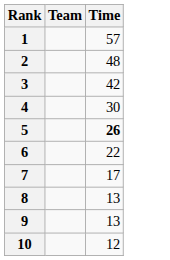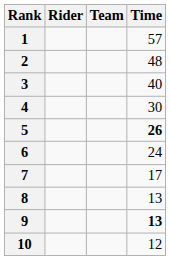+ column: Rider
3 | Time: 42 -> 40
6 | Time: 22 -> 24
9 | Time: normal -> bold
